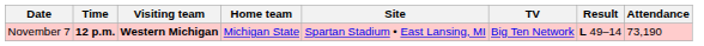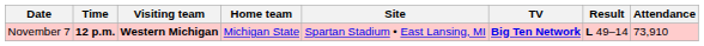November 7 | TV: normal -> bold
November 7 | Attendance: 73,190 -> 73,910
